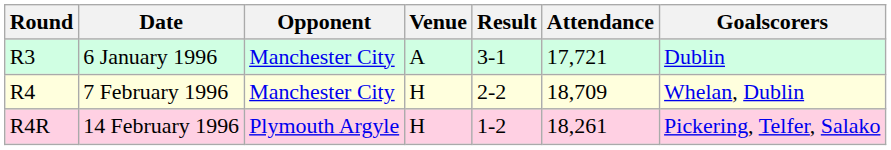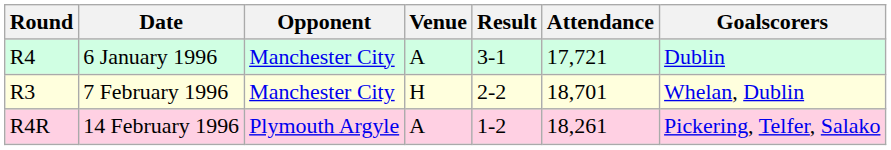6 January 1996 | Round: R3 -> R4
7 February 1996 | Round: R4 -> R3
7 February 1996 | Attendance: 18,709 -> 18,701
14 February 1996 | Venue: H -> A
